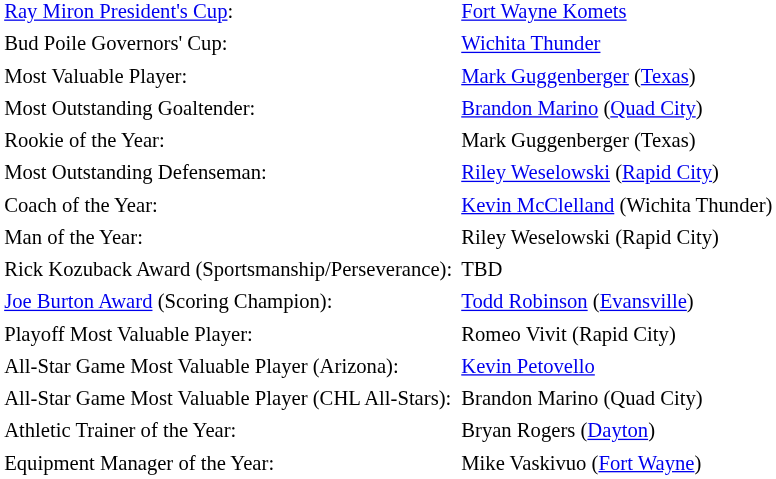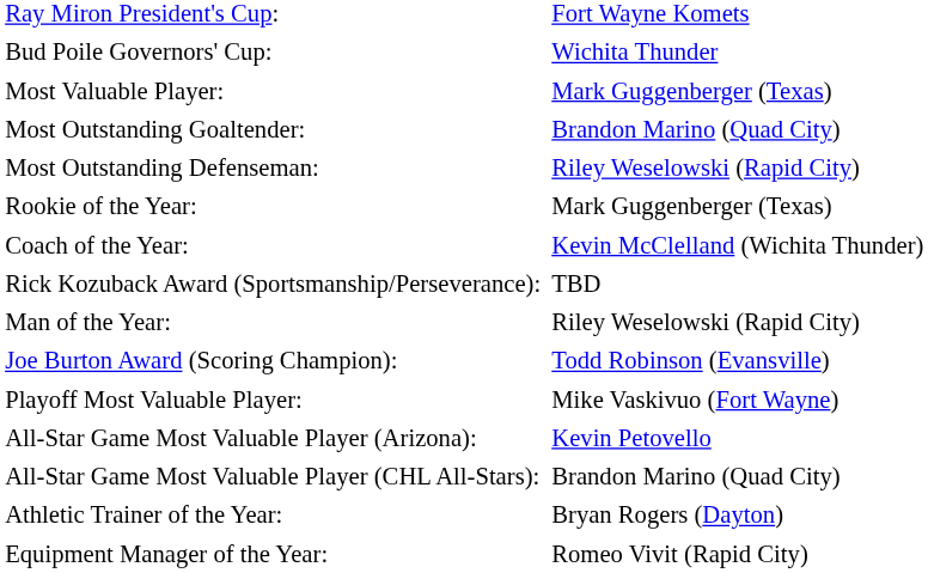rows swapped: Most Outstanding Defenseman: <-> Rookie of the Year:
rows swapped: Man of the Year: <-> Rick Kozuback Award (Sportsmanship/Perseverance):
Playoff Most Valuable Player: | column 2: Romeo Vivit (Rapid City) -> Mike Vaskivuo (Fort Wayne)
Equipment Manager of the Year: | column 2: Mike Vaskivuo (Fort Wayne) -> Romeo Vivit (Rapid City)
